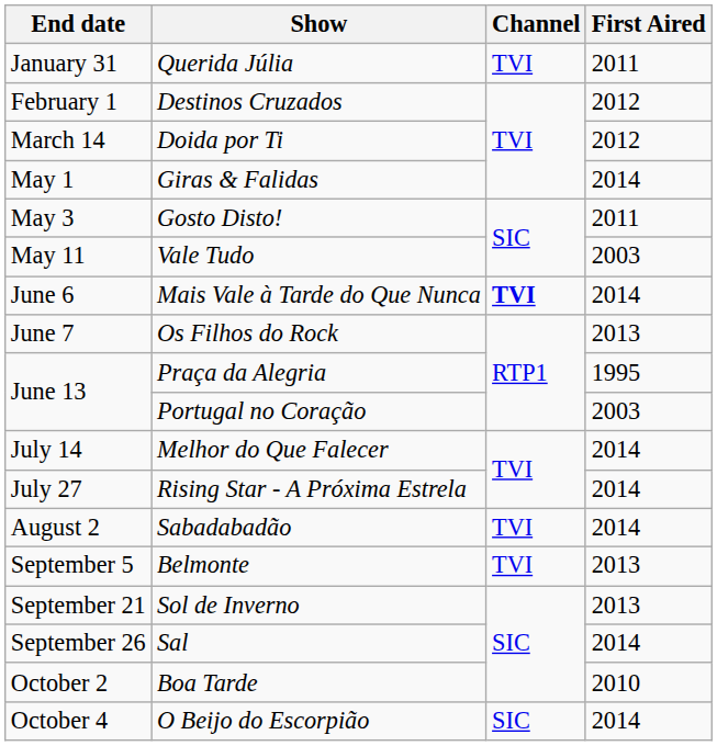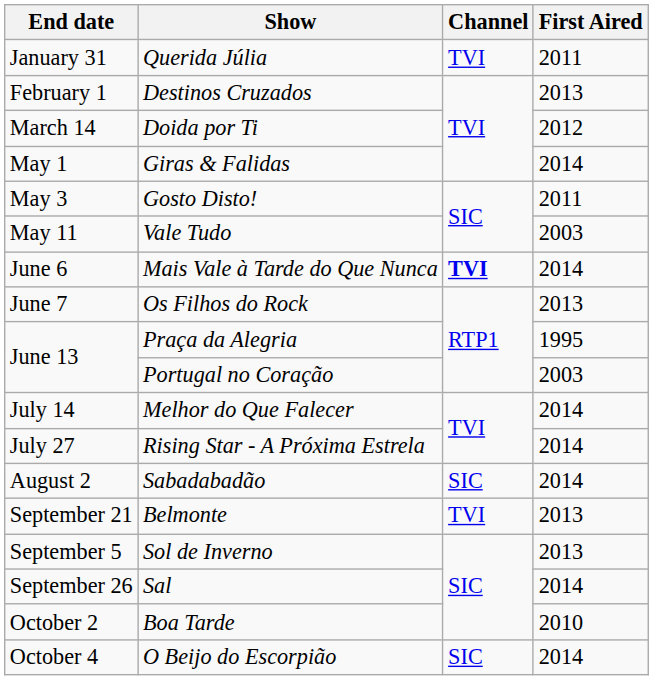Destinos Cruzados | First Aired: 2012 -> 2013
Sabadabadão | Channel: TVI -> SIC
Belmonte | End date: September 5 -> September 21
Sol de Inverno | End date: September 21 -> September 5
